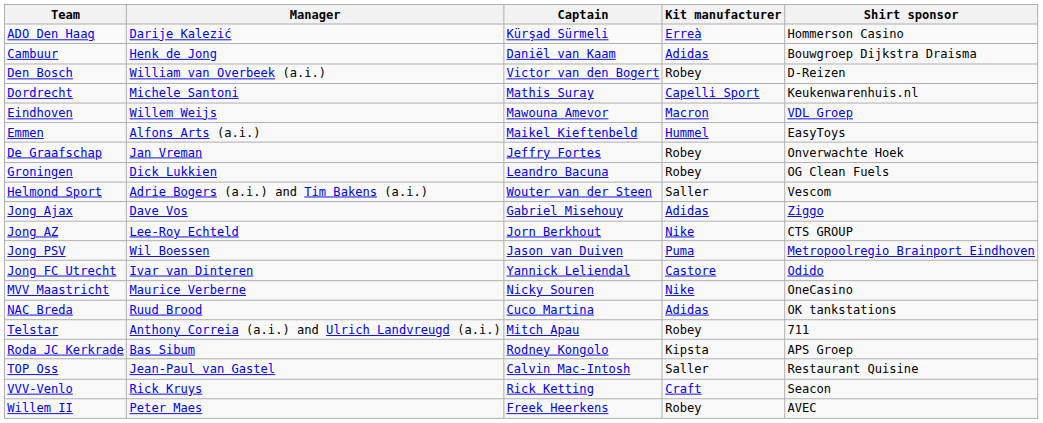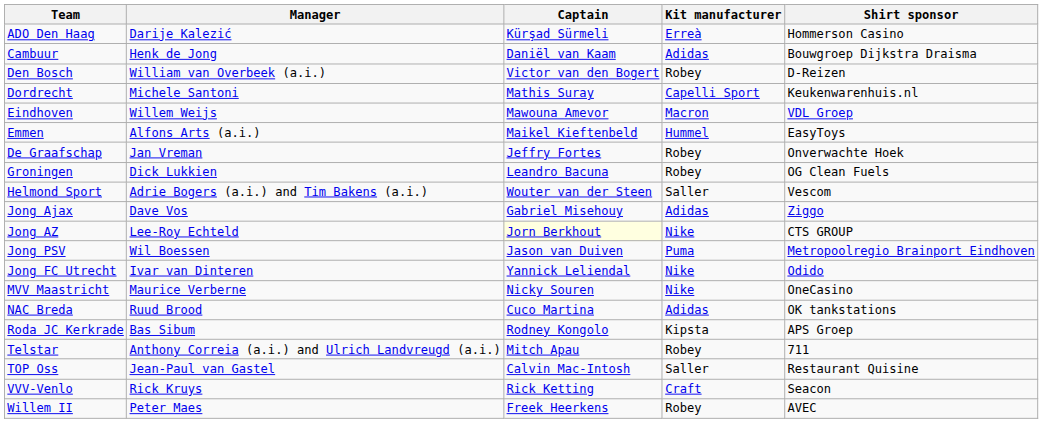Jong AZ | Captain: no background -> lightyellow background
Jong FC Utrecht | Kit manufacturer: Castore -> Nike
rows swapped: Roda JC Kerkrade <-> Telstar
